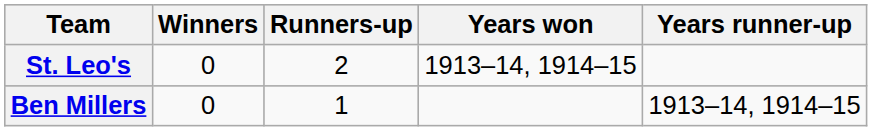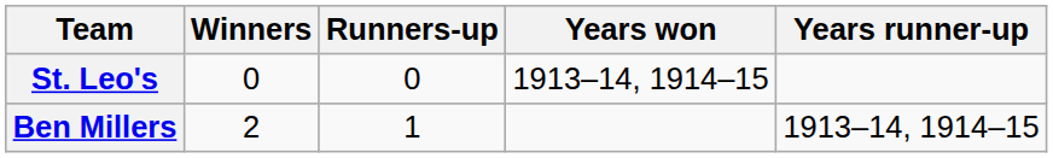St. Leo's | Runners-up: 2 -> 0
Ben Millers | Winners: 0 -> 2
